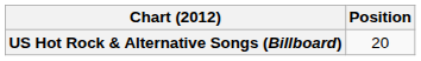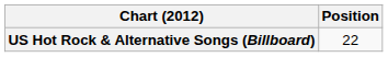US Hot Rock & Alternative Songs (Billboard) | Position: 20 -> 22
